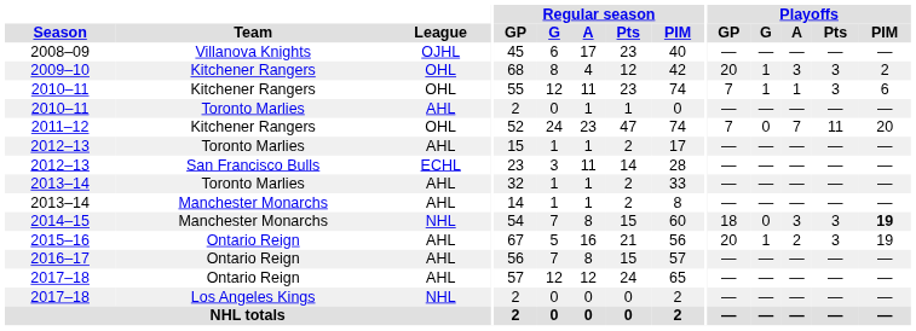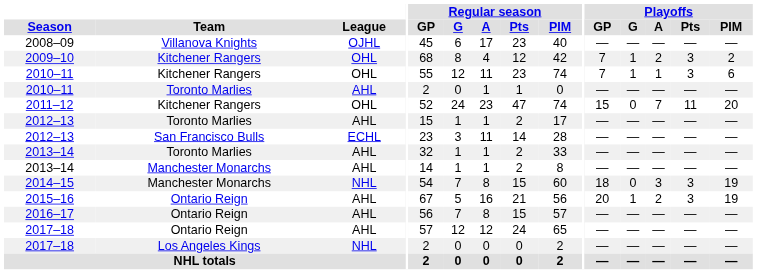2009–10 | Playoffs / GP: 20 -> 7
2009–10 | Playoffs / A: 3 -> 2
2011–12 | Playoffs / GP: 7 -> 15
2014–15 | Playoffs / PIM: bold -> normal
